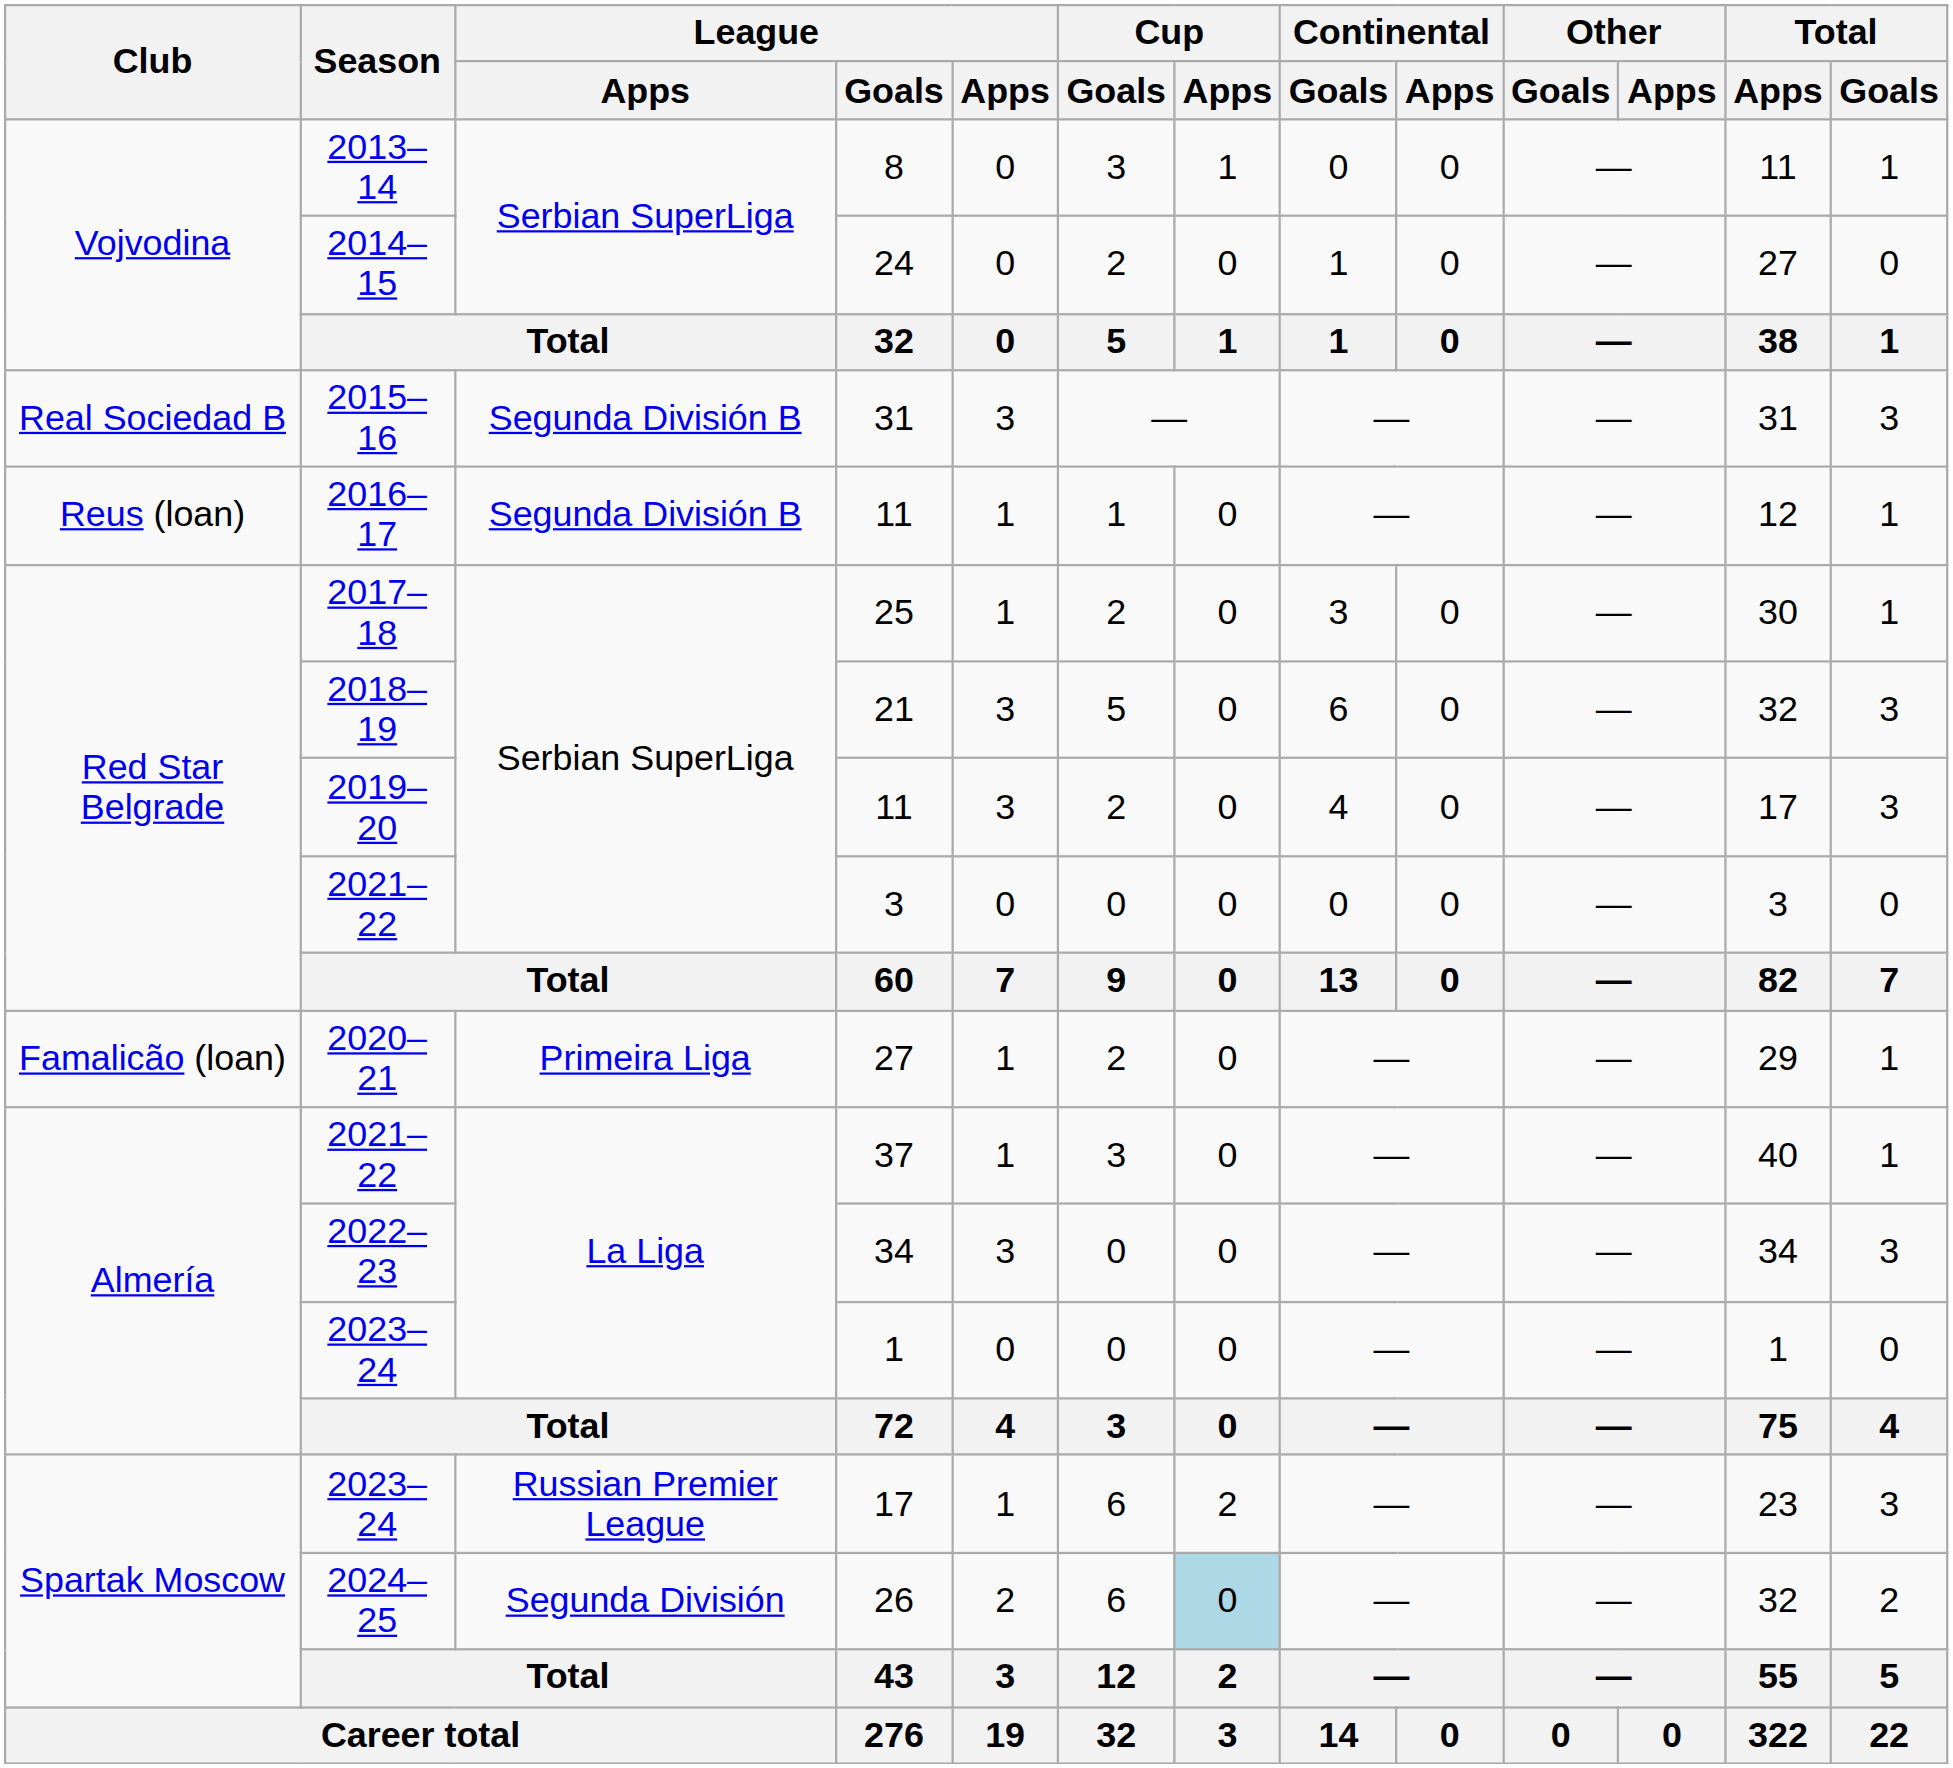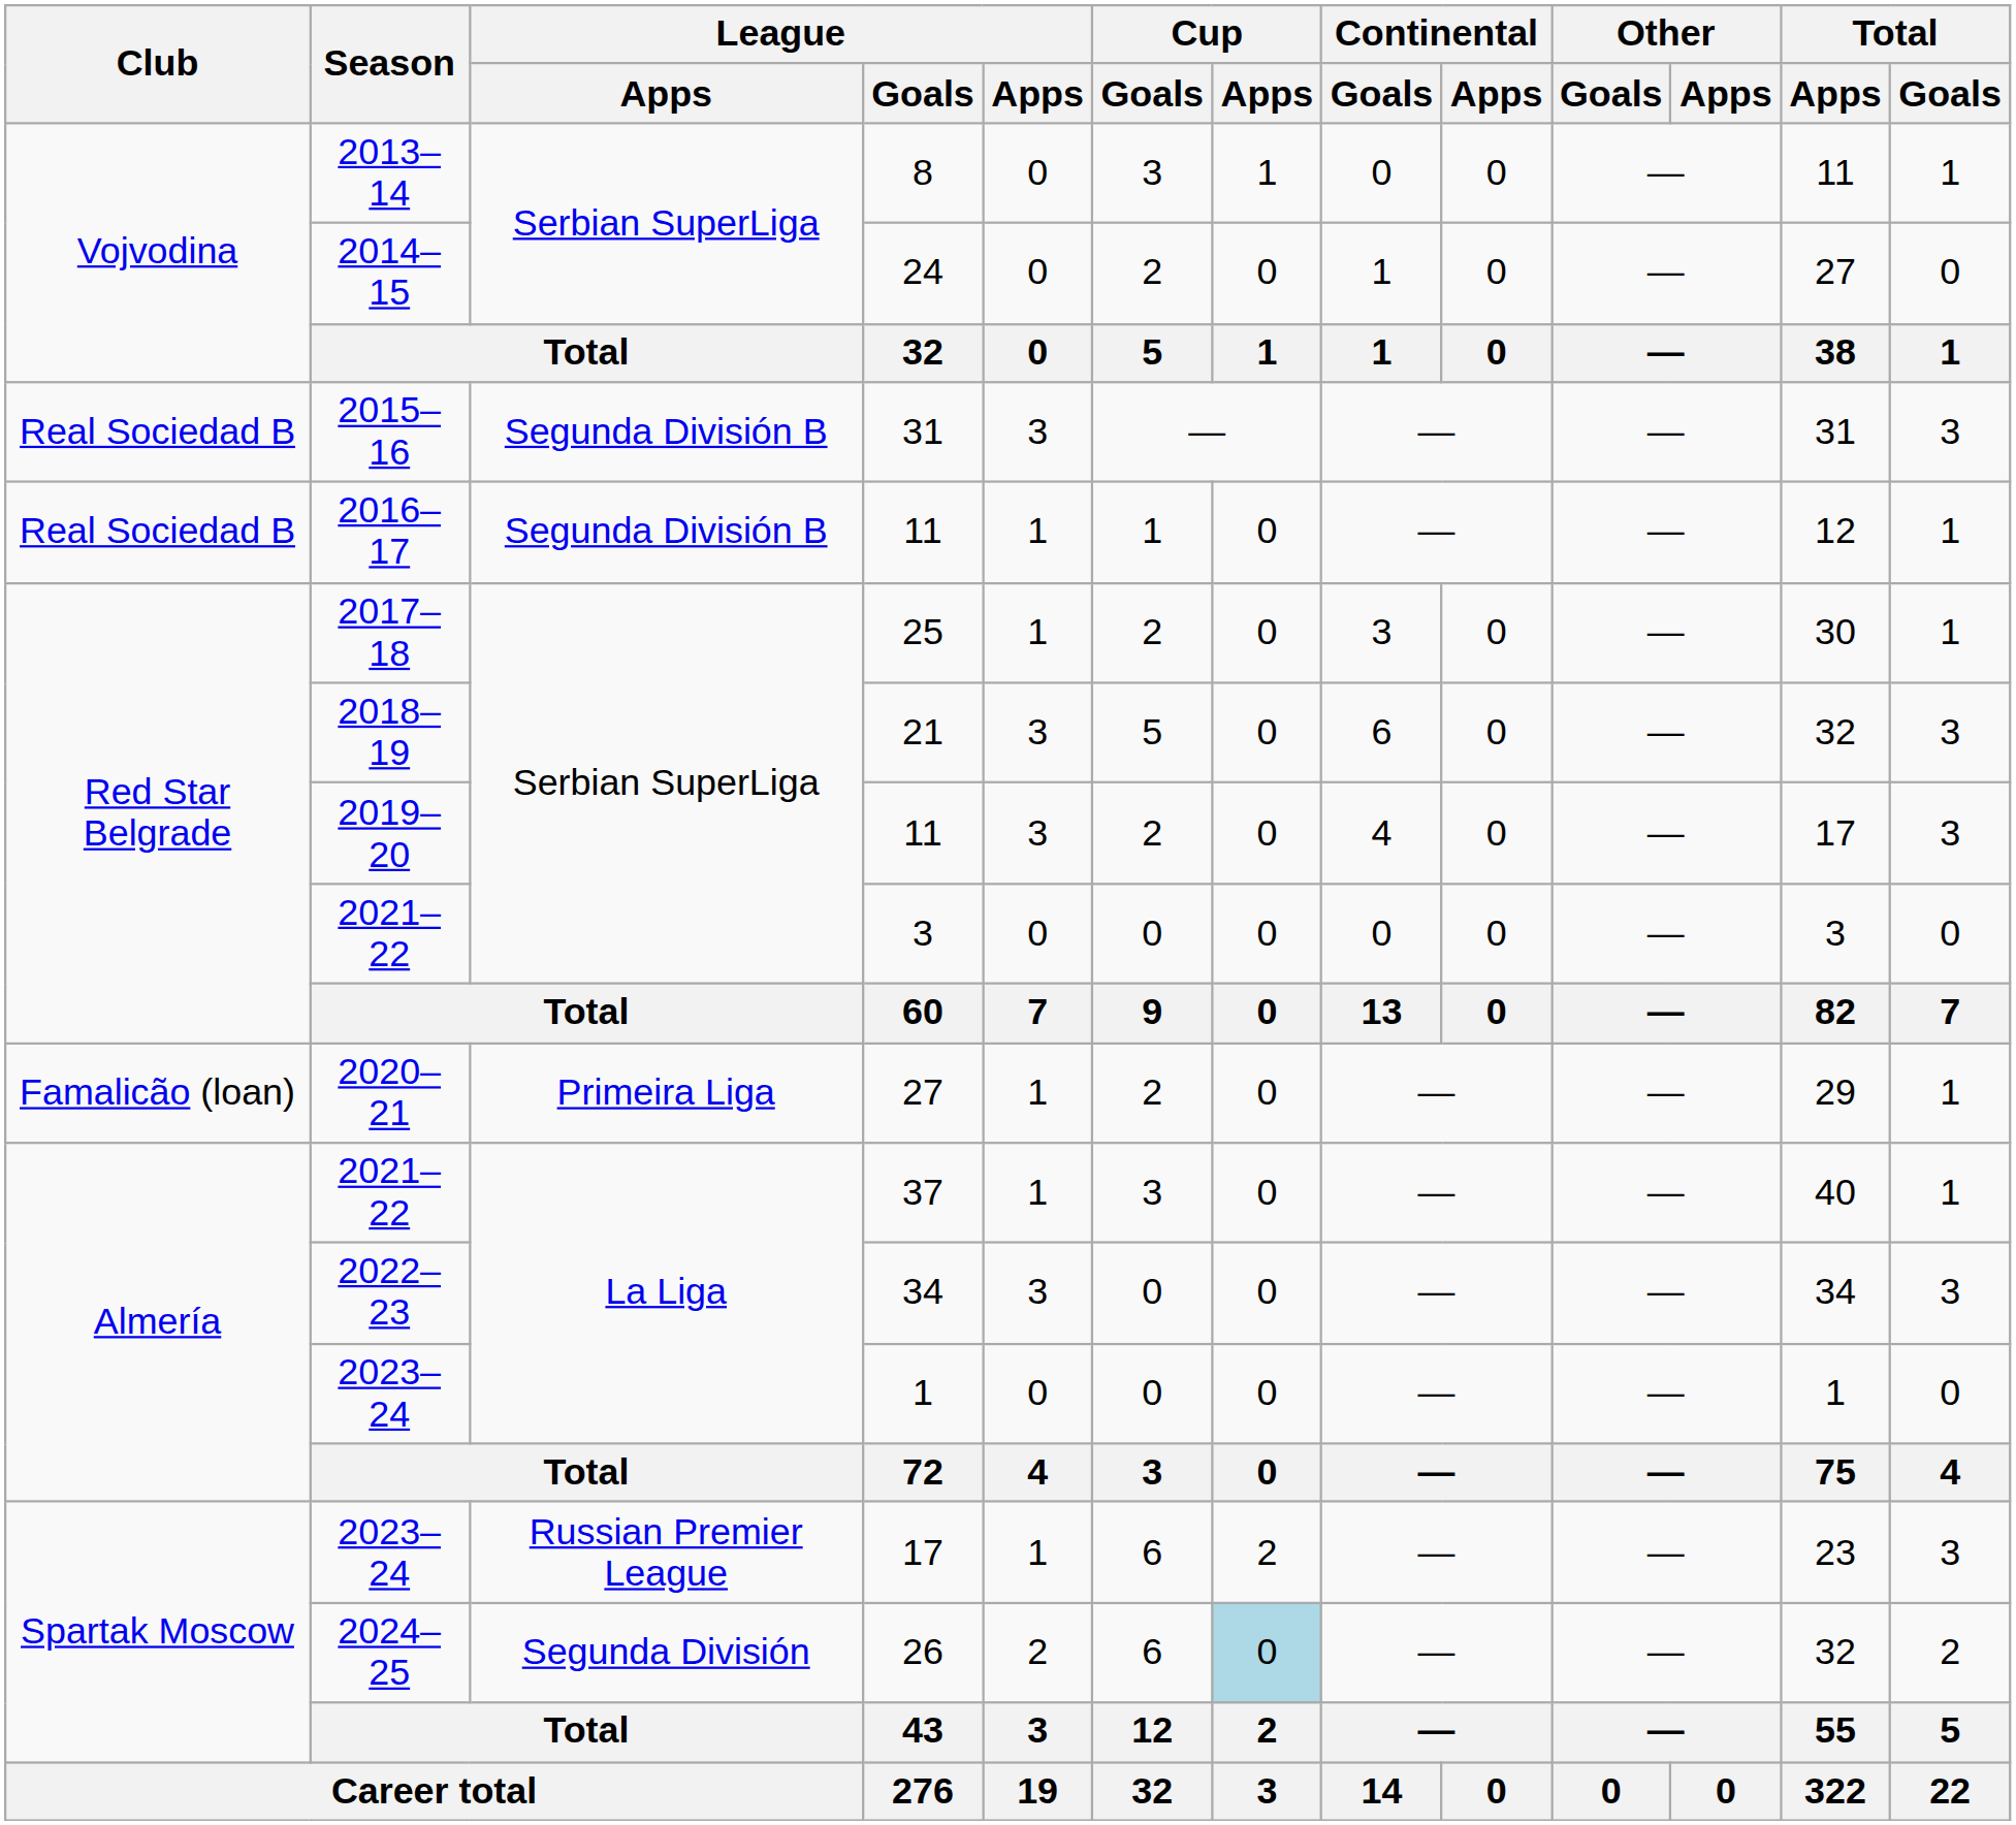2016–17 / 11 | Club: Reus (loan) -> Real Sociedad B
